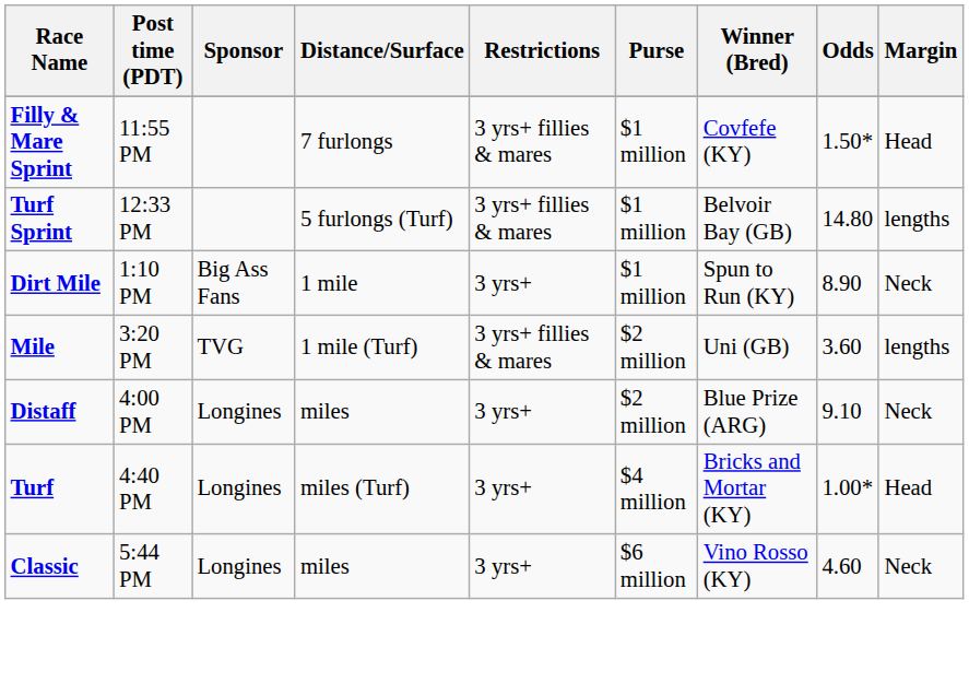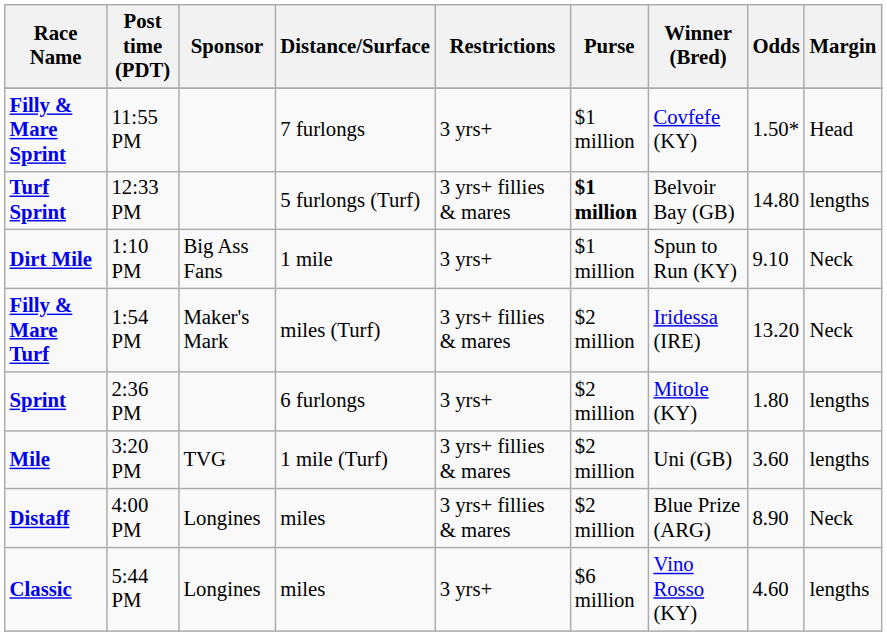Filly & Mare Sprint | Restrictions: 3 yrs+ fillies & mares -> 3 yrs+
Turf Sprint | Purse: normal -> bold
Dirt Mile | Odds: 8.90 -> 9.10
+ row: Filly & Mare Turf | 1:54 PM | Maker's Mark | miles (Turf) | 3 yrs+ fillies & mares | $2 million | Iridessa (IRE) | 13.20 | Neck
+ row: Sprint | 2:36 PM | 6 furlongs | 3 yrs+ | $2 million | Mitole (KY) | 1.80 | lengths
Distaff | Restrictions: 3 yrs+ -> 3 yrs+ fillies & mares
Distaff | Odds: 9.10 -> 8.90
- row: Turf | 4:40 PM | Longines | miles (Turf) | 3 yrs+ | $4 million | Bricks and Mortar (KY) | 1.00* | Head
Classic | Margin: Neck -> lengths
